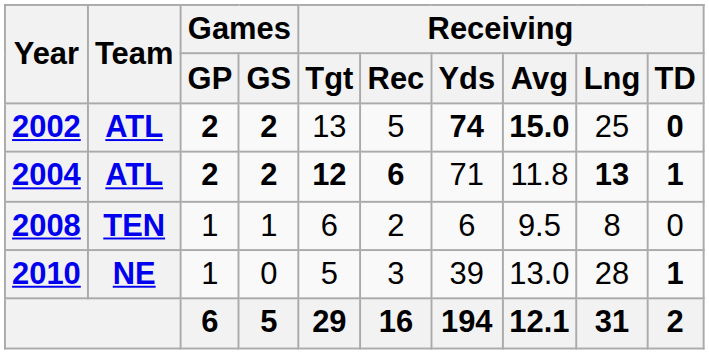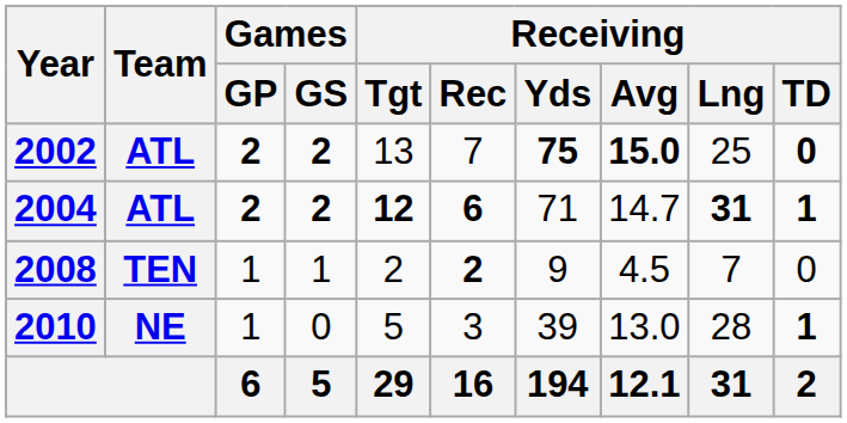2002 | Receiving / Rec: 5 -> 7
2002 | Receiving / Yds: 74 -> 75
2004 | Receiving / Avg: 11.8 -> 14.7
2004 | Receiving / Lng: 13 -> 31
2008 | Receiving / Tgt: 6 -> 2
2008 | Receiving / Rec: normal -> bold
2008 | Receiving / Yds: 6 -> 9
2008 | Receiving / Avg: 9.5 -> 4.5
2008 | Receiving / Lng: 8 -> 7
